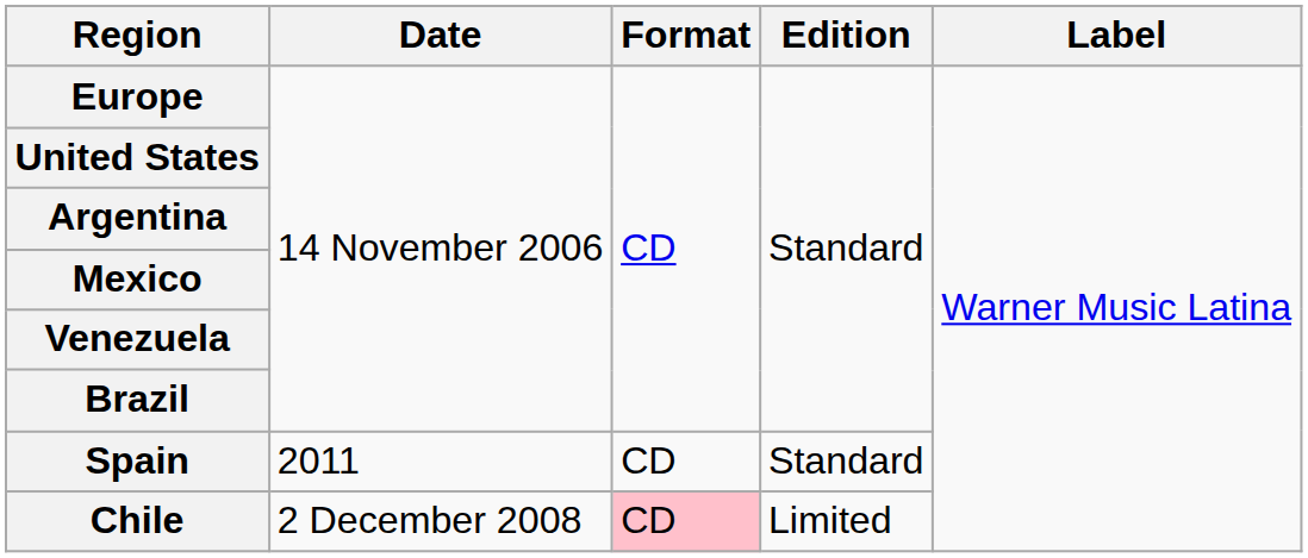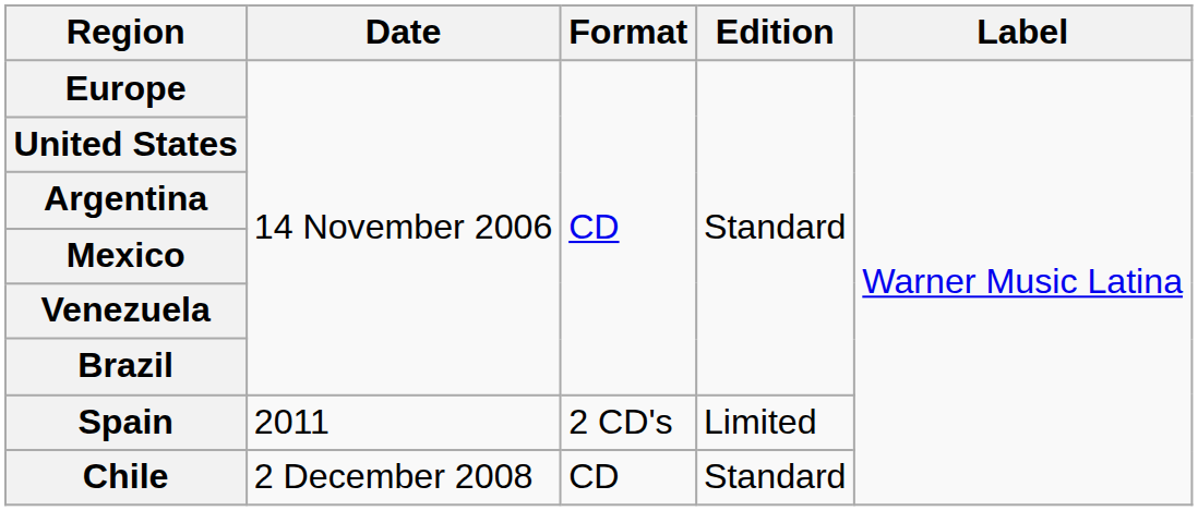Spain | Format: CD -> 2 CD's
Spain | Edition: Standard -> Limited
Chile | Format: pink background -> no background
Chile | Edition: Limited -> Standard
